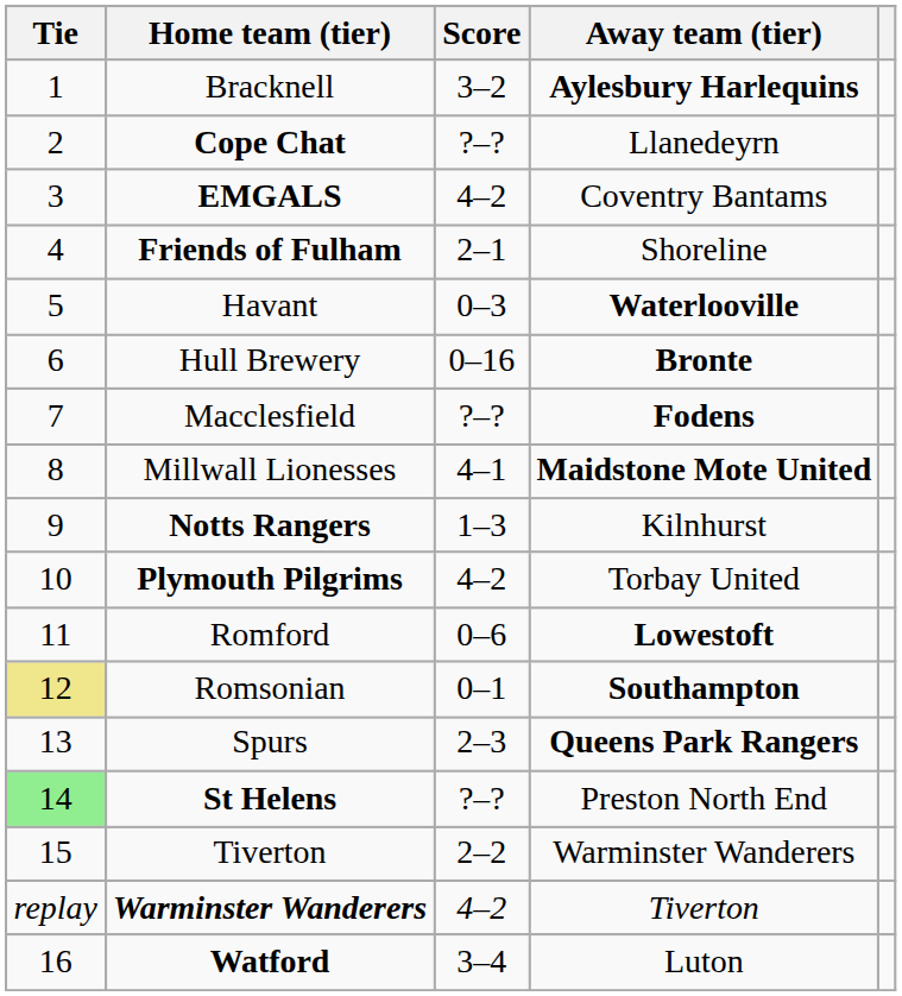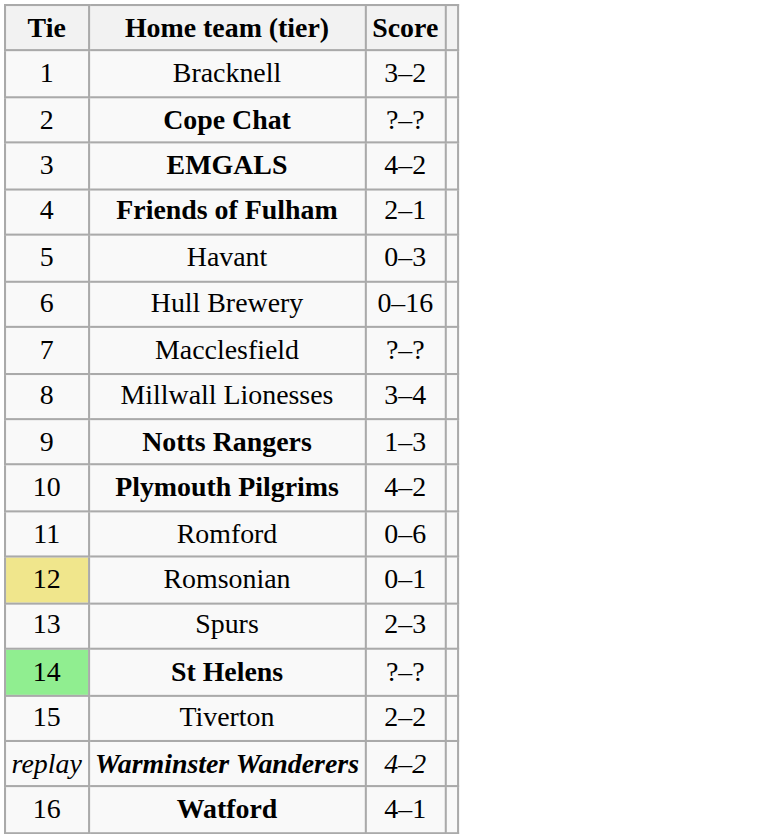- column: Away team (tier) | Aylesbury Harlequins | Llanedeyrn | Coventry Bantams | Shoreline | Waterlooville | Bronte | Fodens | Maidstone Mote United | Kilnhurst | Torbay United | Lowestoft | Southampton | Queens Park Rangers | Preston North End | Warminster Wanderers | Tiverton | Luton
Millwall Lionesses | Score: 4–1 -> 3–4
Watford | Score: 3–4 -> 4–1
